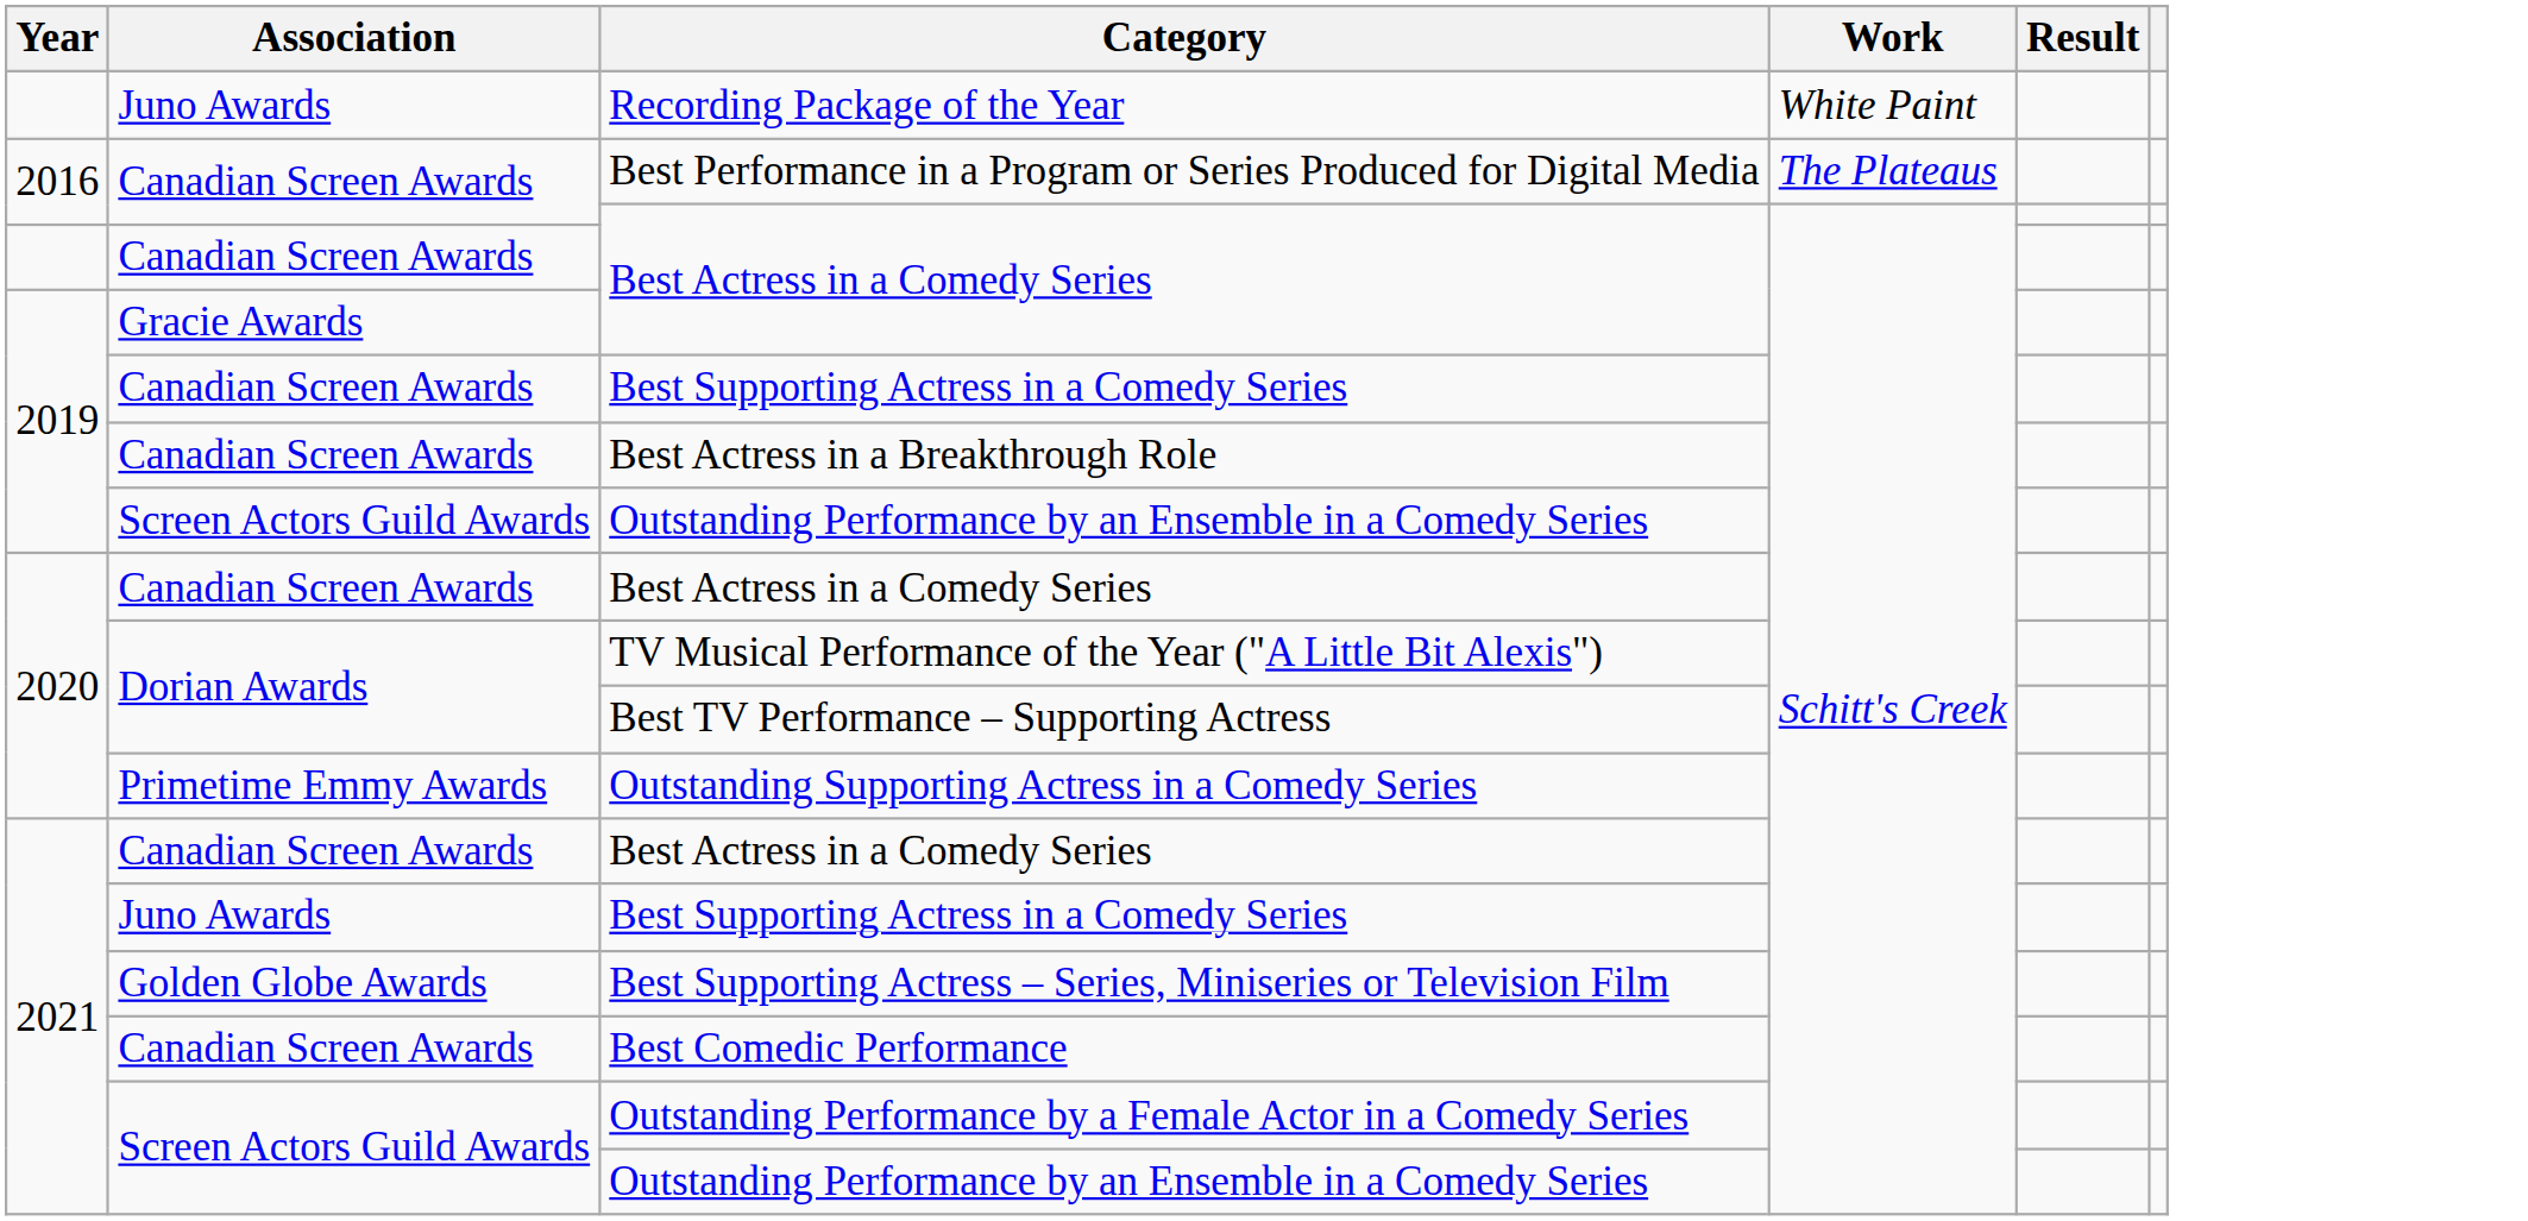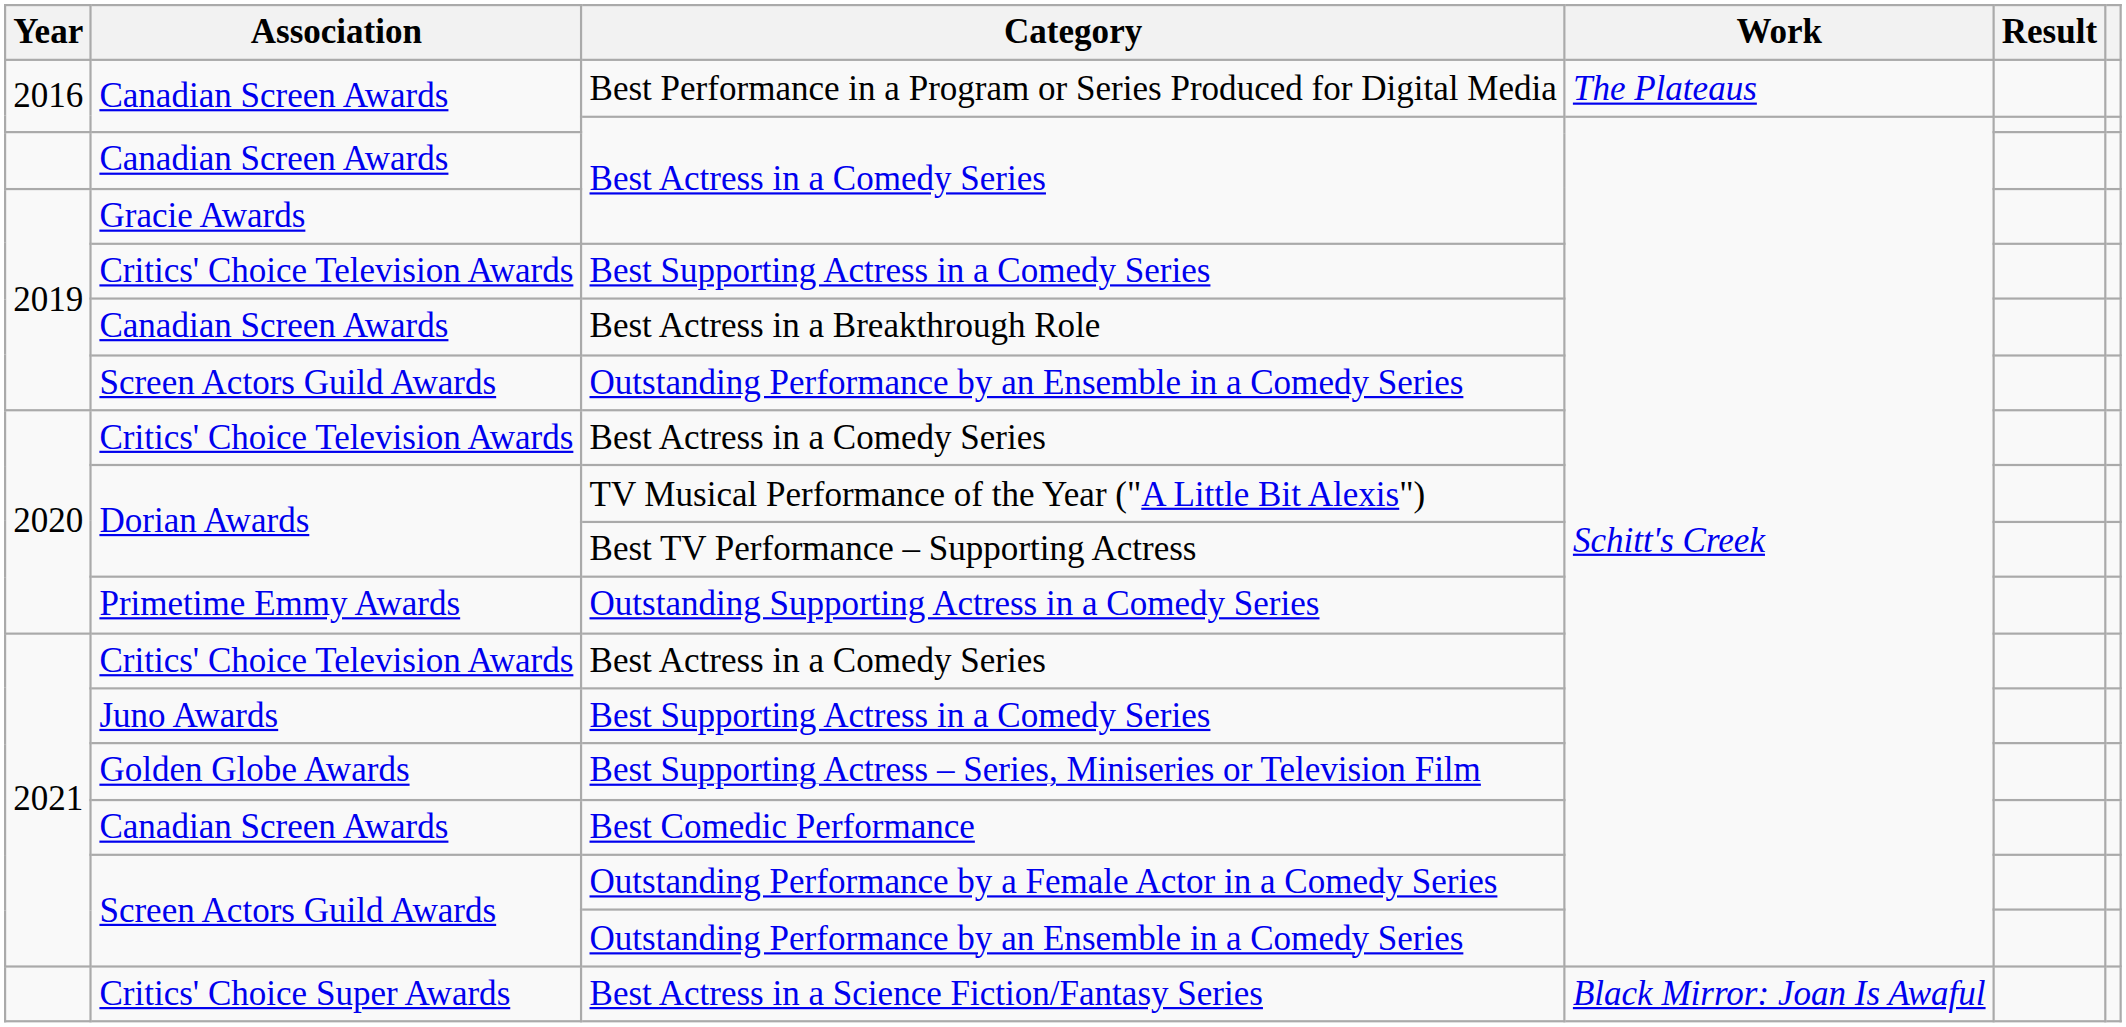- row: Juno Awards | Recording Package of the Year | White Paint
2019 / Best Supporting Actress in a Comedy Series | Association: Canadian Screen Awards -> Critics' Choice Television Awards
2020 / Best Actress in a Comedy Series | Association: Canadian Screen Awards -> Critics' Choice Television Awards
2021 / Best Actress in a Comedy Series | Association: Canadian Screen Awards -> Critics' Choice Television Awards
+ row: Critics' Choice Super Awards | Best Actress in a Science Fiction/Fantasy Series | Black Mirror: Joan Is Awaful
